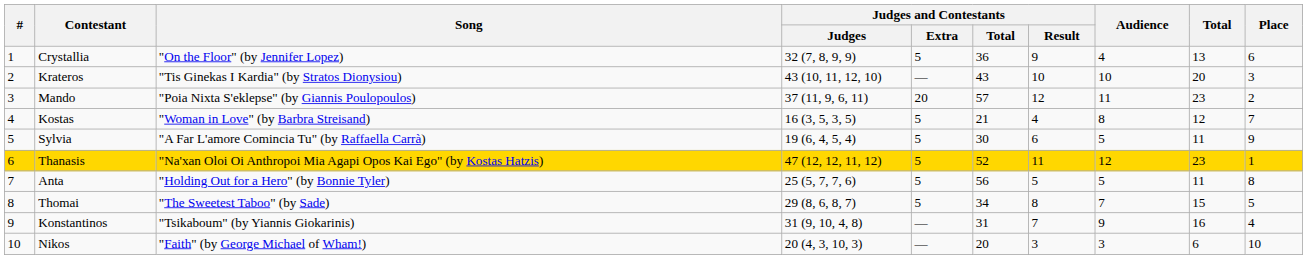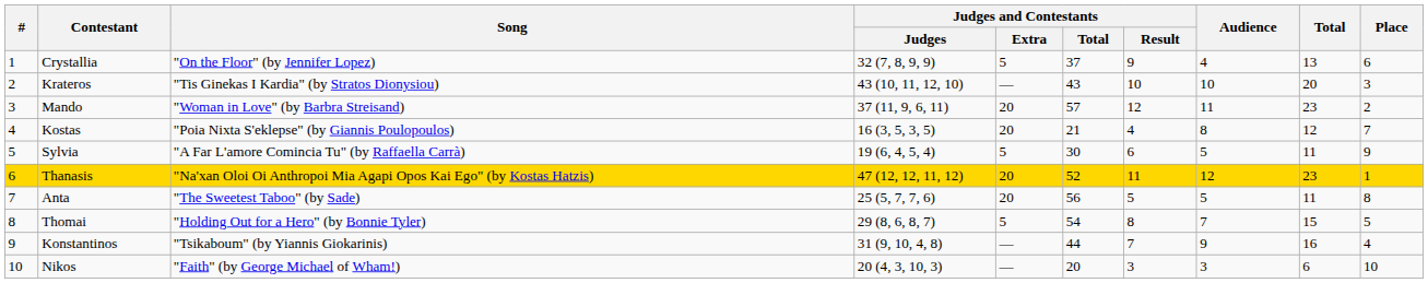Crystallia | Judges and Contestants / Total: 36 -> 37
Mando | Song: "Poia Nixta S'eklepse" (by Giannis Poulopoulos) -> "Woman in Love" (by Barbra Streisand)
Kostas | Song: "Woman in Love" (by Barbra Streisand) -> "Poia Nixta S'eklepse" (by Giannis Poulopoulos)
Kostas | Judges and Contestants / Extra: 5 -> 20
Thanasis | Judges and Contestants / Extra: 5 -> 20
Anta | Song: "Holding Out for a Hero" (by Bonnie Tyler) -> "The Sweetest Taboo" (by Sade)
Anta | Judges and Contestants / Extra: 5 -> 20
Thomai | Song: "The Sweetest Taboo" (by Sade) -> "Holding Out for a Hero" (by Bonnie Tyler)
Thomai | Judges and Contestants / Total: 34 -> 54
Konstantinos | Judges and Contestants / Total: 31 -> 44
